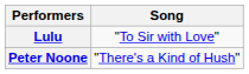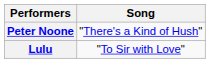rows swapped: Peter Noone <-> Lulu
